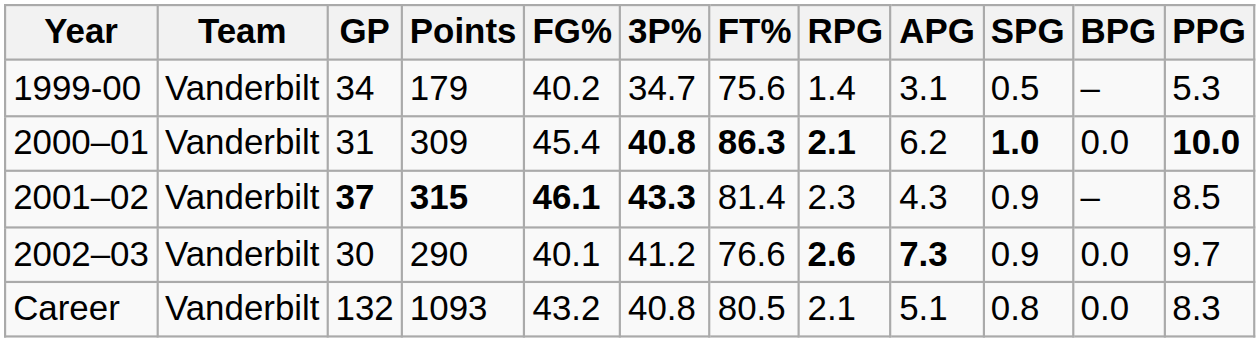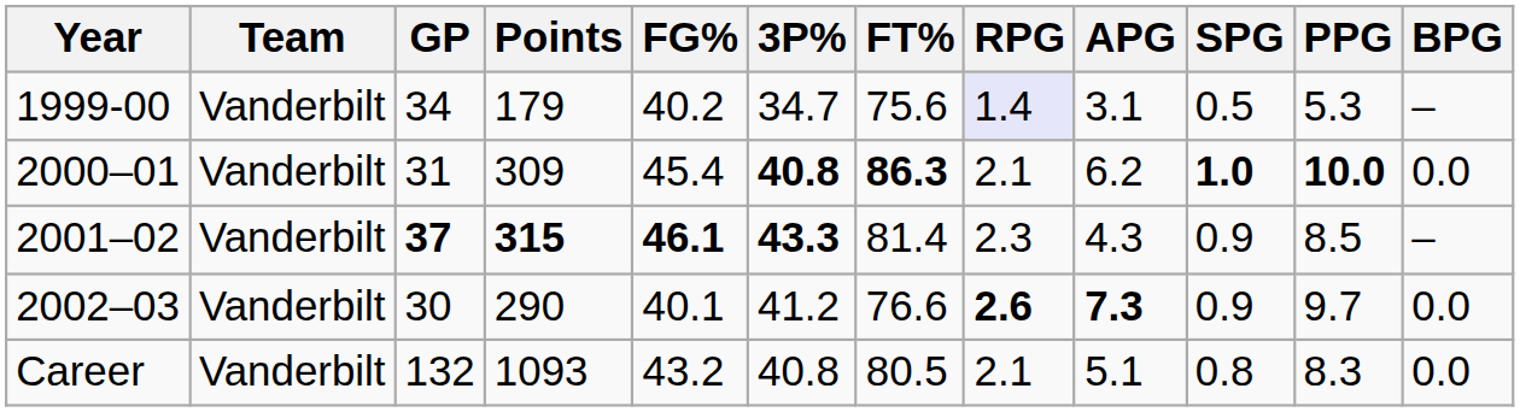columns swapped: BPG <-> PPG
1999-00 | RPG: no background -> lavender background
2000–01 | RPG: bold -> normal
